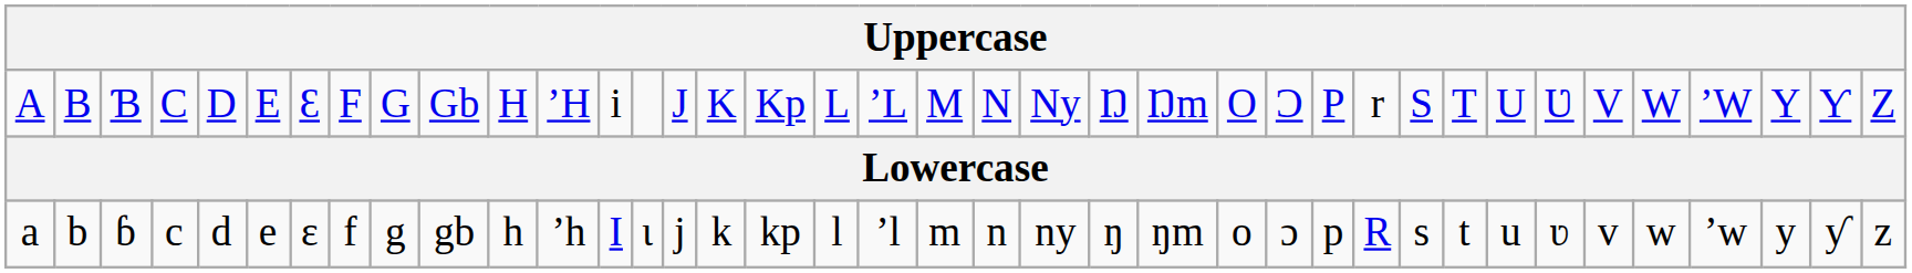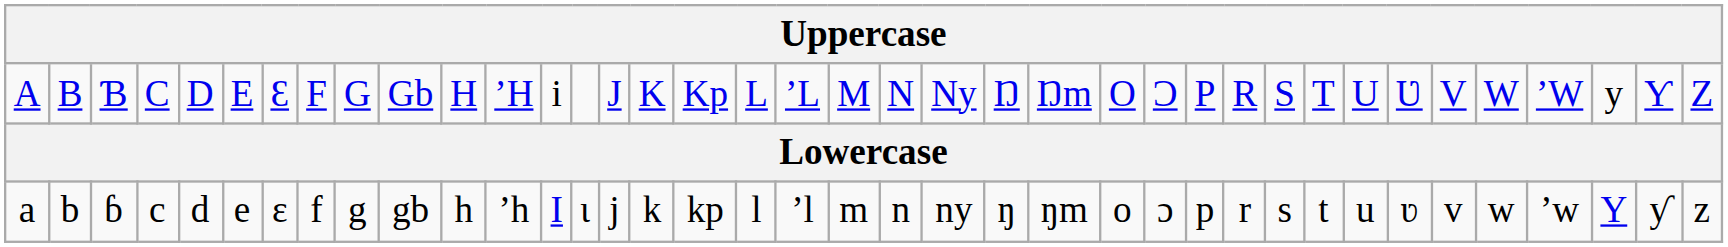A | column 28: r -> R
A | column 36: Y -> y
a | column 28: R -> r
a | column 36: y -> Y
